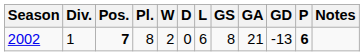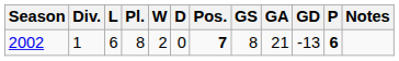columns swapped: Pos. <-> L
